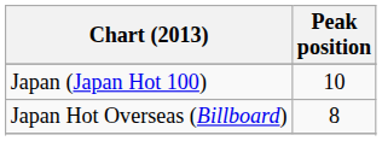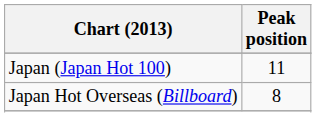Japan (Japan Hot 100) | Peak position: 10 -> 11
